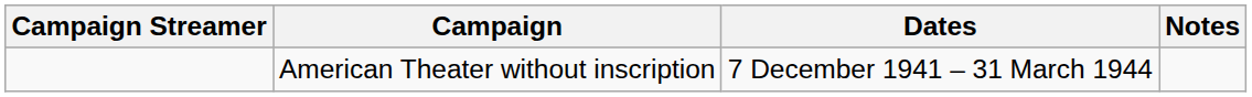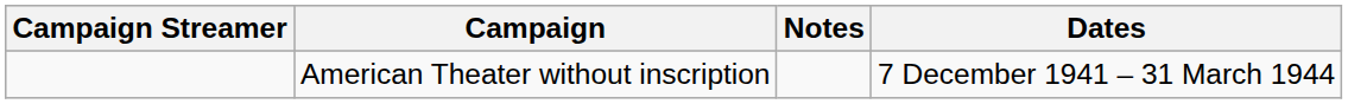columns swapped: Dates <-> Notes
